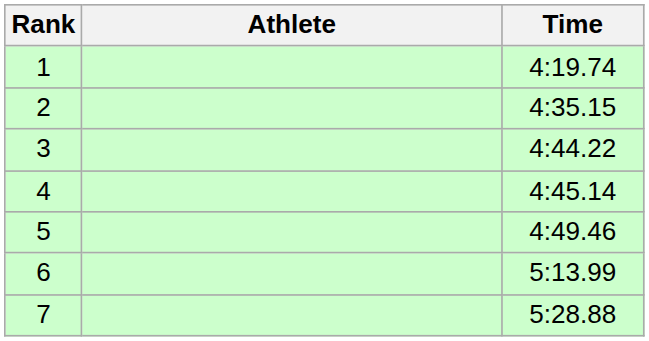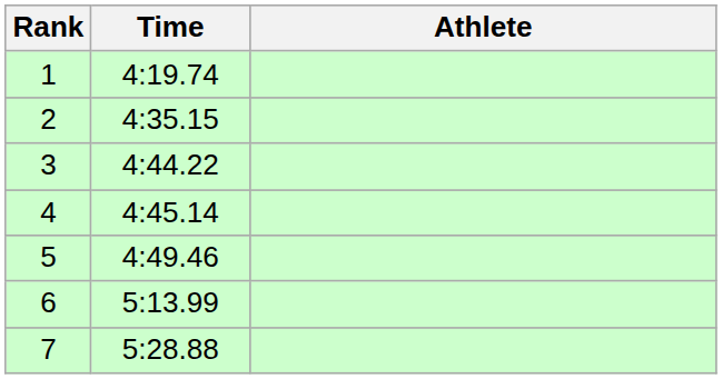columns swapped: Athlete <-> Time
